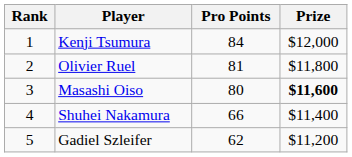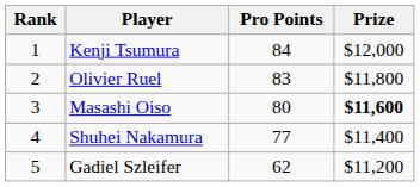Olivier Ruel | Pro Points: 81 -> 83
Shuhei Nakamura | Pro Points: 66 -> 77
